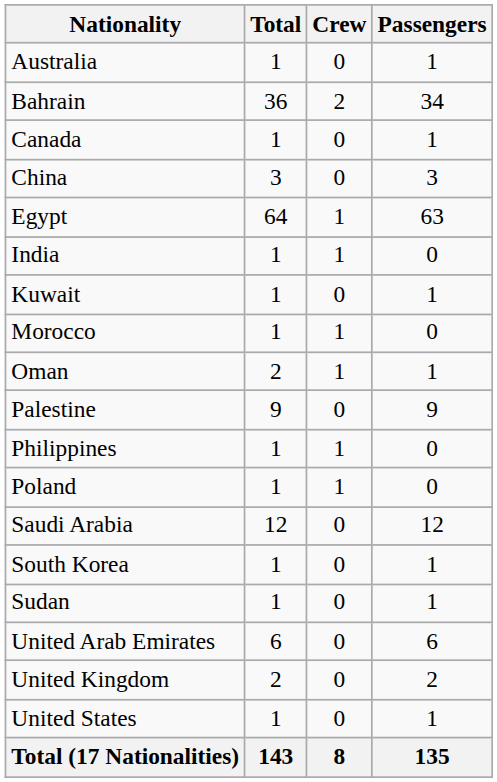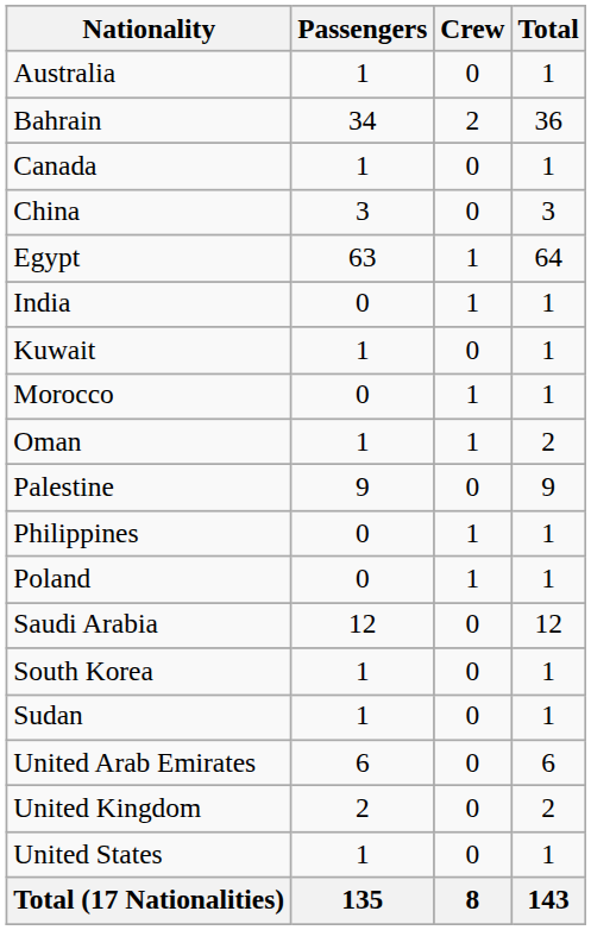columns swapped: Passengers <-> Total
